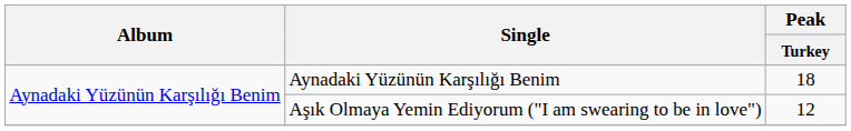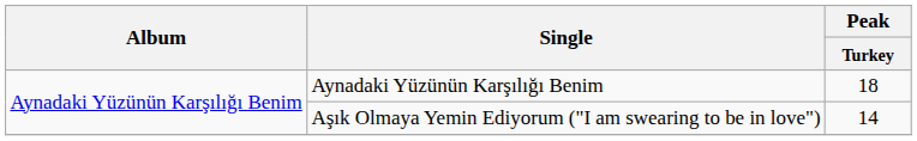Aşık Olmaya Yemin Ediyorum ("I am swearing to be in love") | Peak / Turkey: 12 -> 14
